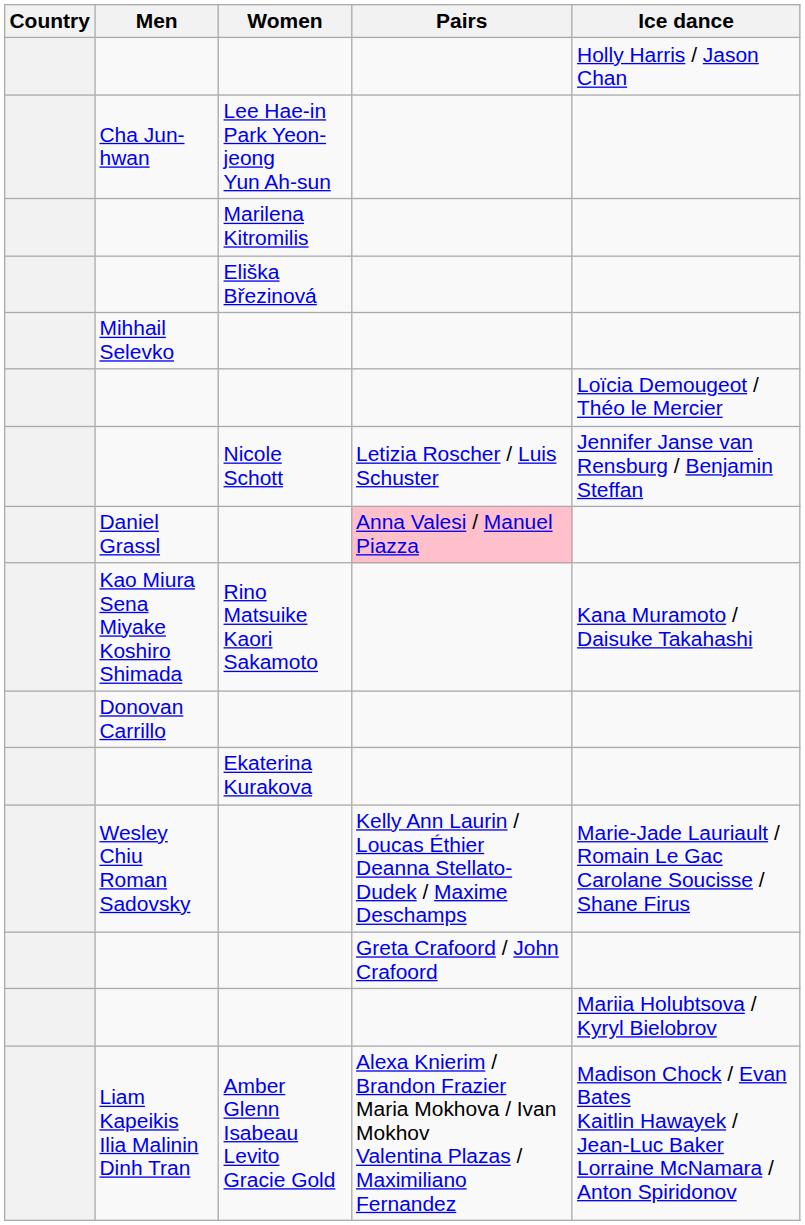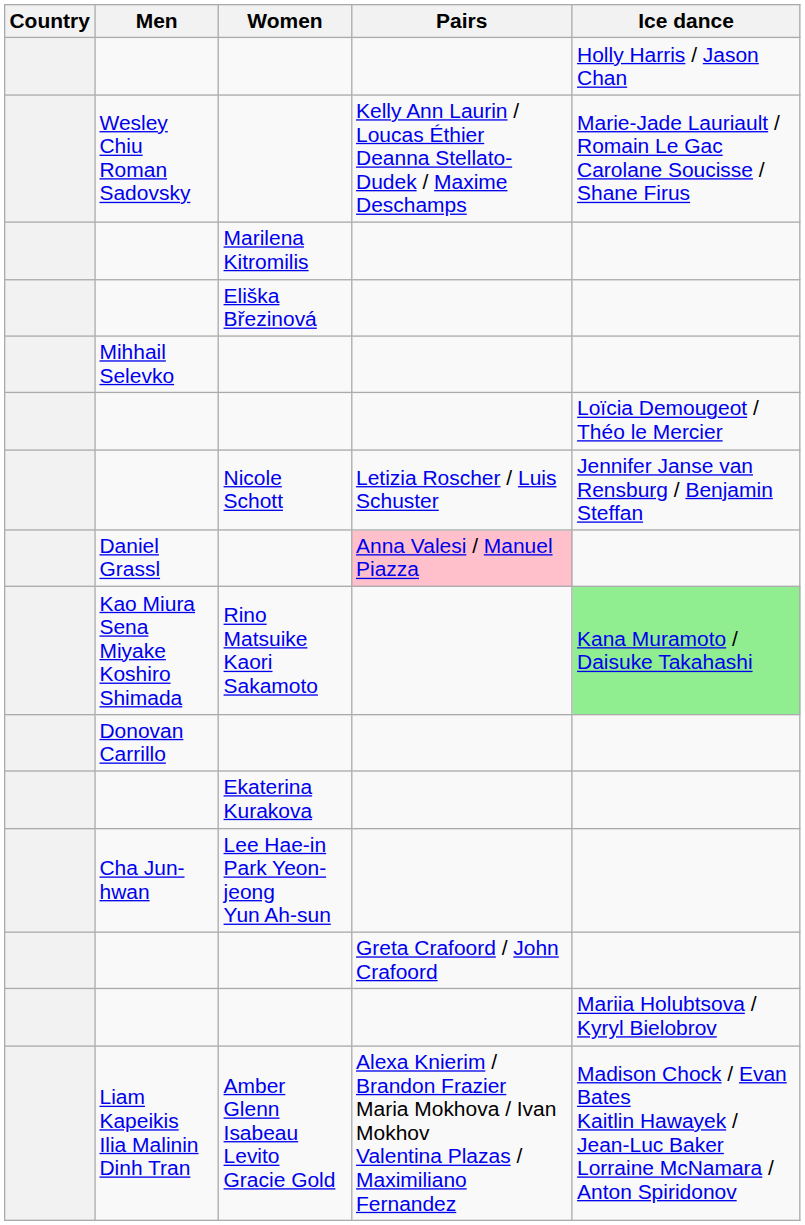rows swapped: Wesley Chiu Roman Sadovsky <-> Cha Jun-hwan
Kao Miura Sena Miyake Koshiro Shimada | Ice dance: no background -> lightgreen background
